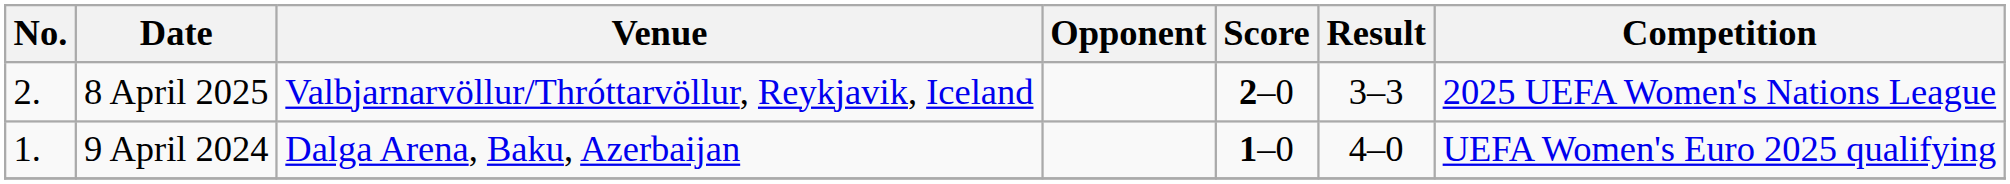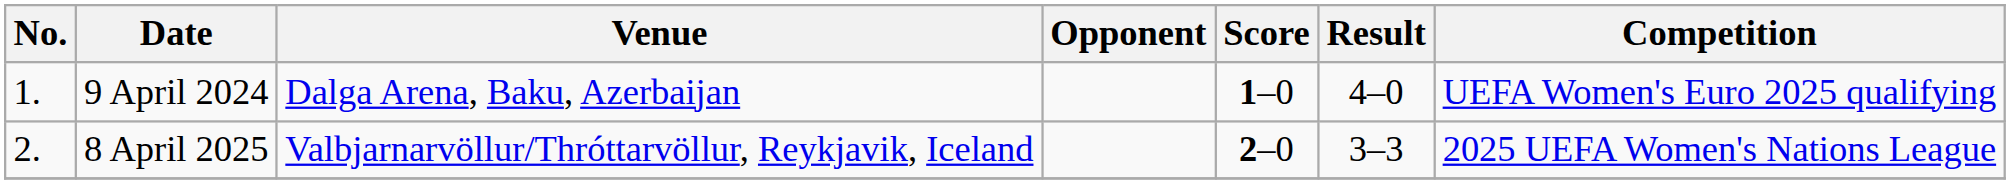rows swapped: 9 April 2024 <-> 8 April 2025
